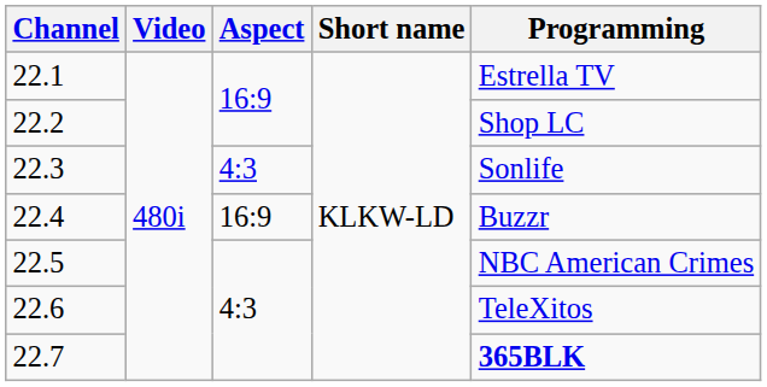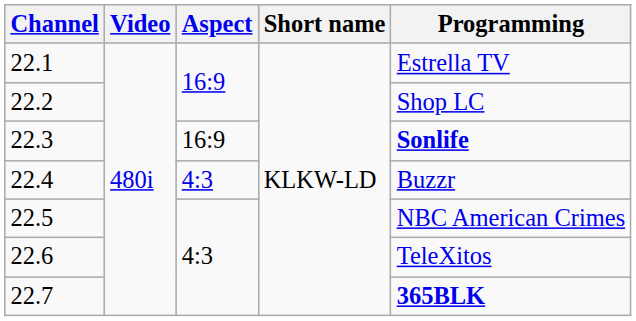22.3 | Aspect: 4:3 -> 16:9
22.3 | Programming: normal -> bold
22.4 | Aspect: 16:9 -> 4:3
